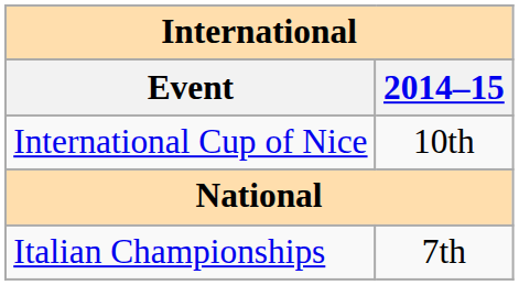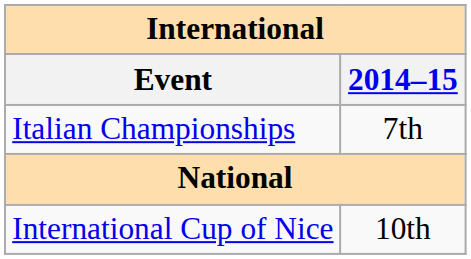rows swapped: International Cup of Nice <-> Italian Championships
